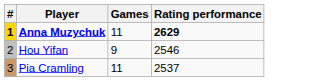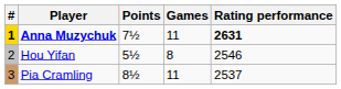+ column: Points | 7½ | 5½ | 8½
Anna Muzychuk | Rating performance: 2629 -> 2631
Hou Yifan | Games: 9 -> 8
